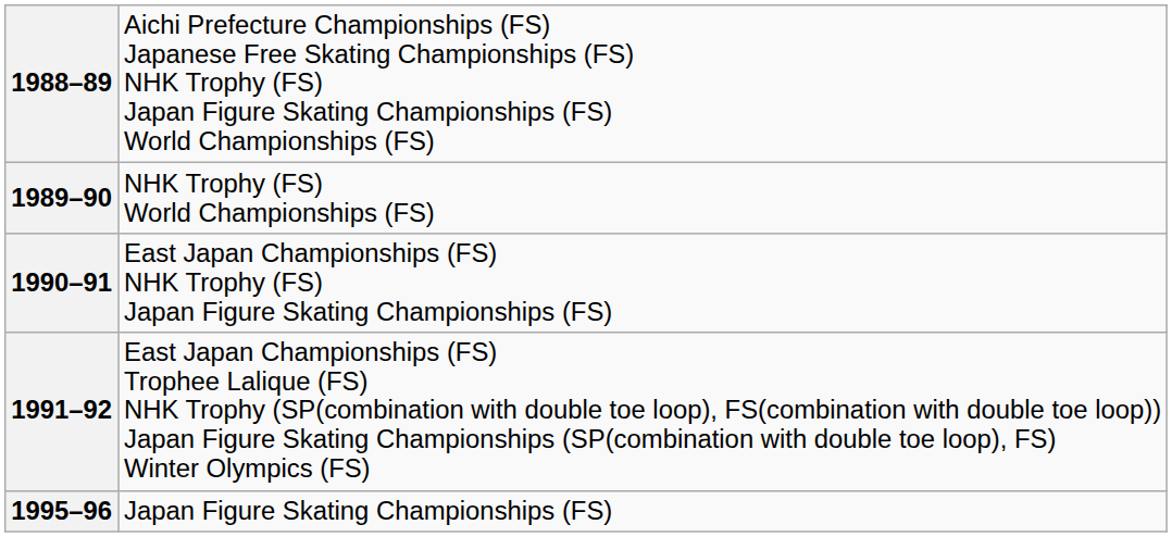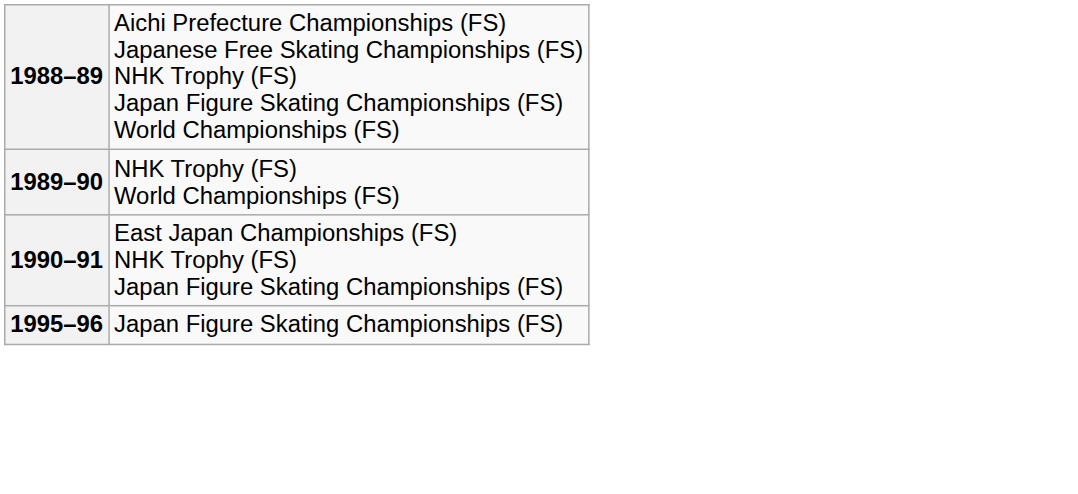- row: 1991–92 | East Japan Championships (FS) Trophee Lalique (FS) NHK Trophy (SP(combination with double toe loop), FS(combination with double toe loop)) Japan Figure Skating Championships (SP(combination with double toe loop), FS) Winter Olympics (FS)
